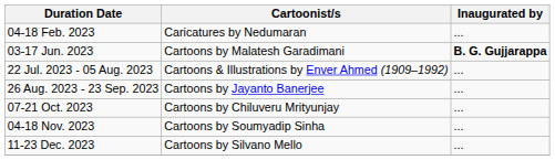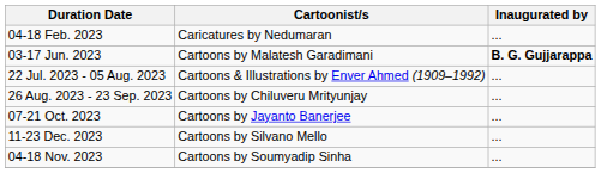26 Aug. 2023 - 23 Sep. 2023 | Cartoonist/s: Cartoons by Jayanto Banerjee -> Cartoons by Chiluveru Mrityunjay
07-21 Oct. 2023 | Cartoonist/s: Cartoons by Chiluveru Mrityunjay -> Cartoons by Jayanto Banerjee
rows swapped: 04-18 Nov. 2023 <-> 11-23 Dec. 2023
